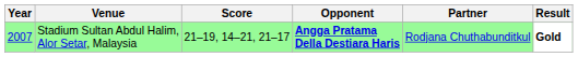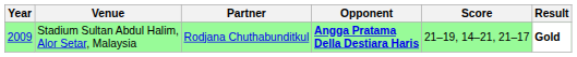columns swapped: Partner <-> Score
Stadium Sultan Abdul Halim, Alor Setar, Malaysia | Year: 2007 -> 2009
